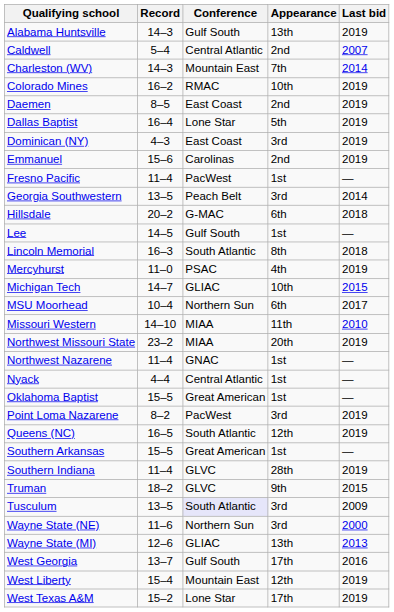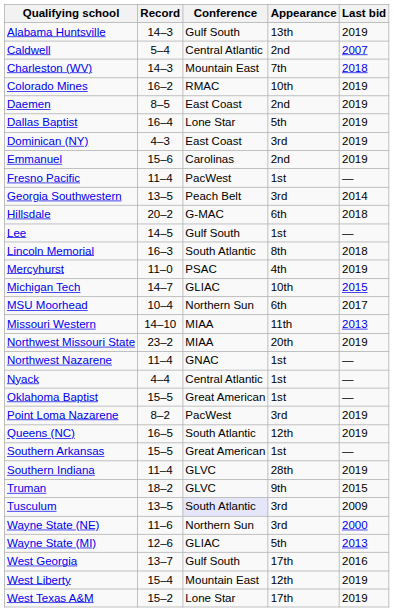Charleston (WV) | Last bid: 2014 -> 2018
Missouri Western | Last bid: 2010 -> 2013
Wayne State (MI) | Appearance: 13th -> 5th
